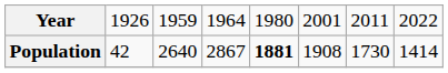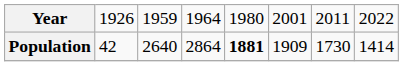Population | column 4: 2867 -> 2864
Population | column 6: 1908 -> 1909
